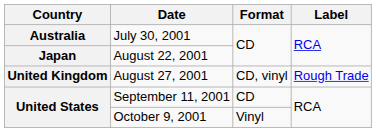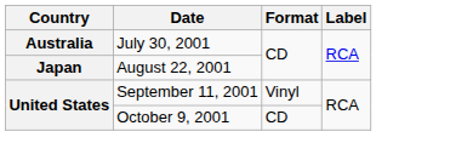- row: United Kingdom | August 27, 2001 | CD, vinyl | Rough Trade
September 11, 2001 | Format: CD -> Vinyl
October 9, 2001 | Format: Vinyl -> CD
